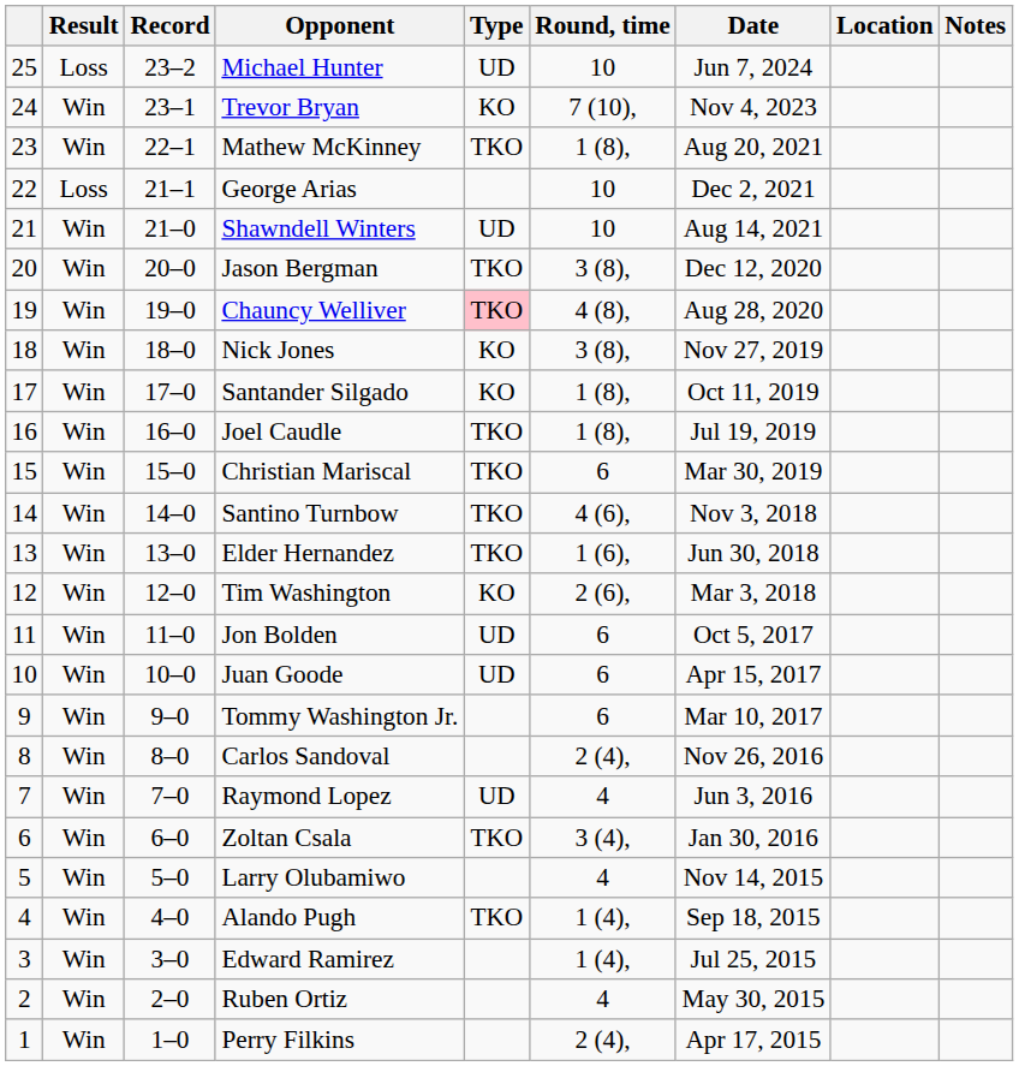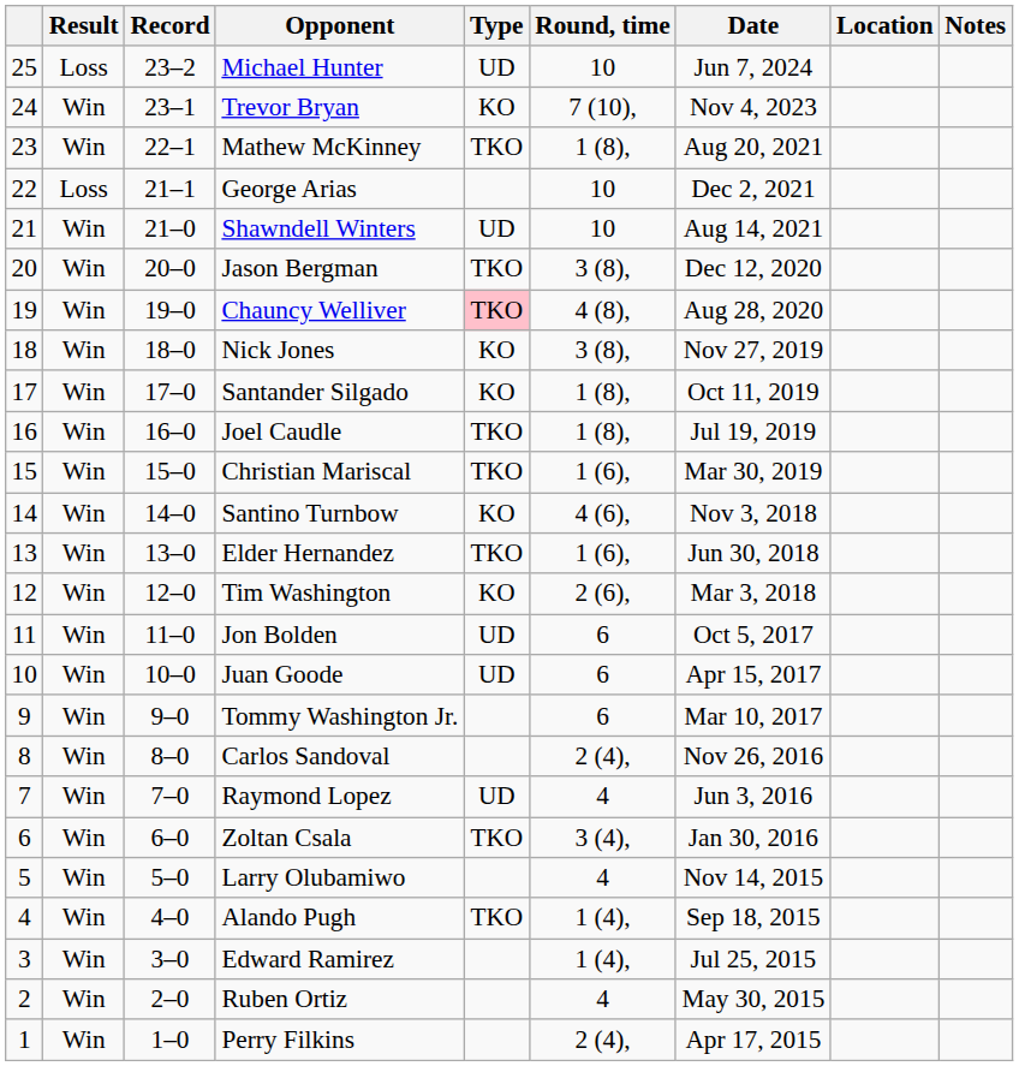Christian Mariscal | Round, time: 6 -> 1 (6),
Santino Turnbow | Type: TKO -> KO
